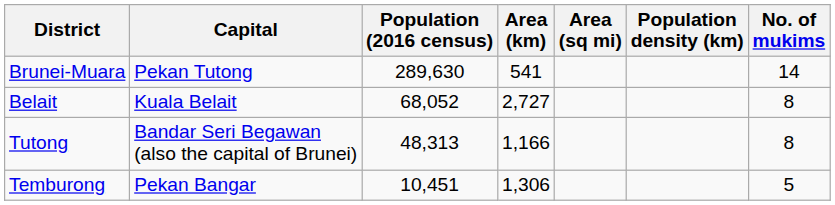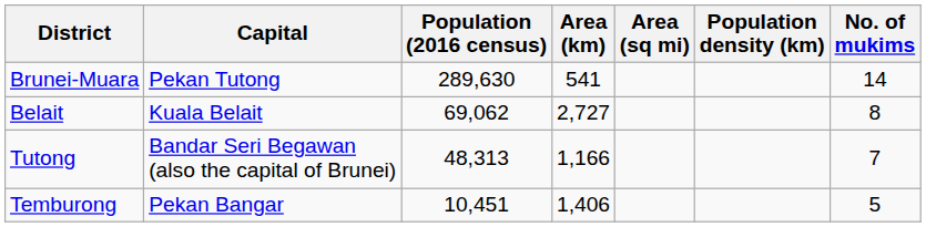Belait | Population (2016 census): 68,052 -> 69,062
Tutong | No. of mukims: 8 -> 7
Temburong | Area (km): 1,306 -> 1,406
